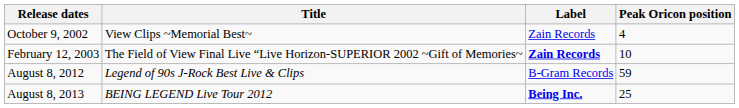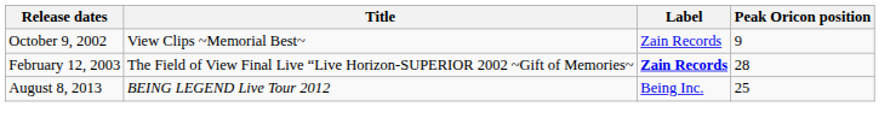October 9, 2002 | Peak Oricon position: 4 -> 9
February 12, 2003 | Peak Oricon position: 10 -> 28
- row: August 8, 2012 | Legend of 90s J-Rock Best Live & Clips | B-Gram Records | 59
August 8, 2013 | Label: bold -> normal
